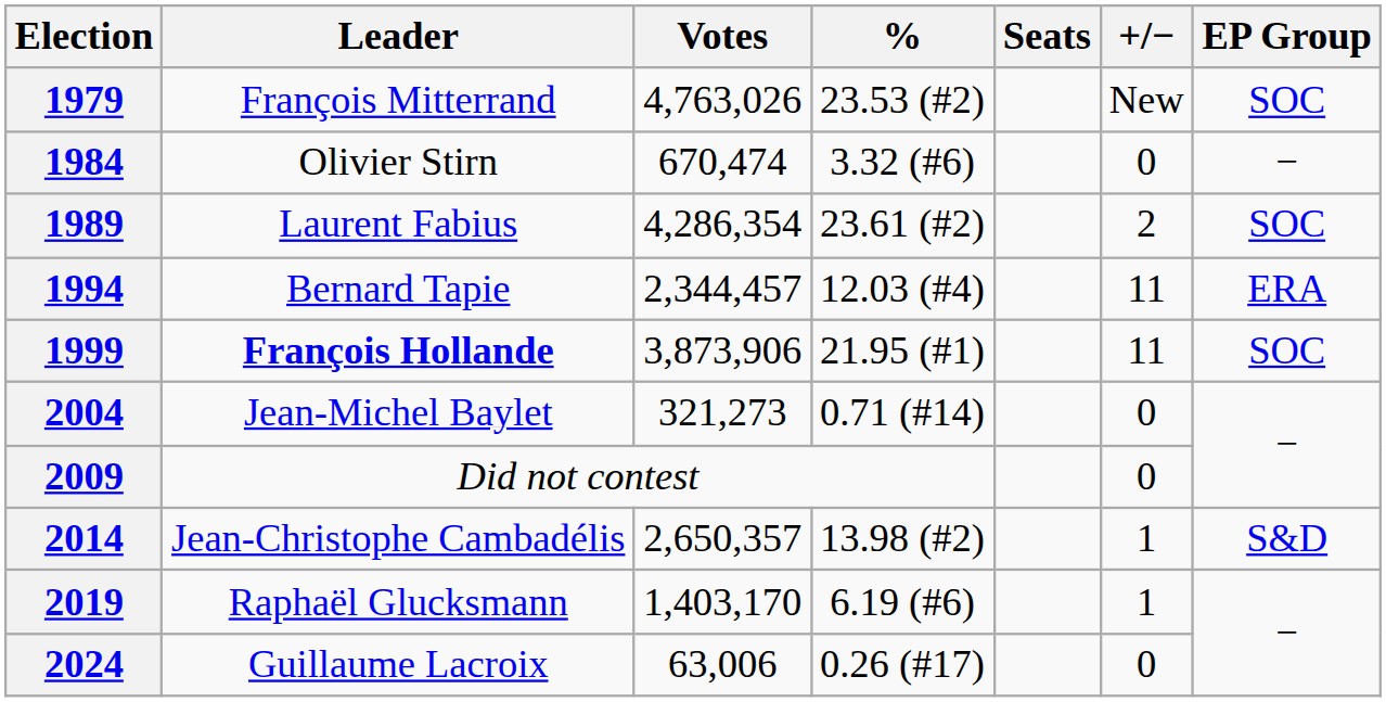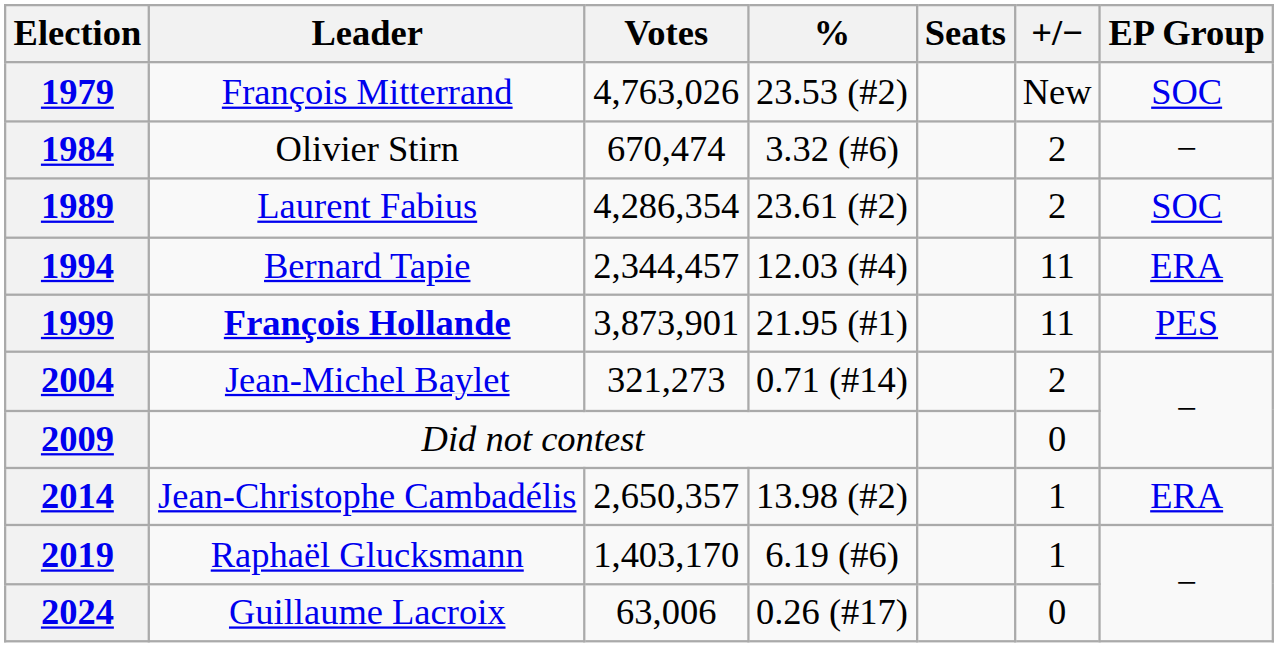1984 | +/−: 0 -> 2
1999 | Votes: 3,873,906 -> 3,873,901
1999 | EP Group: SOC -> PES
2004 | +/−: 0 -> 2
2014 | EP Group: S&D -> ERA
